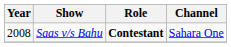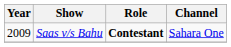Saas v/s Bahu | Year: 2008 -> 2009
